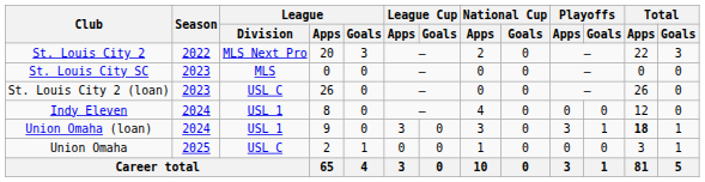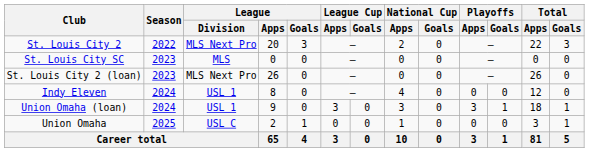St. Louis City 2 (loan) | League / Division: USL C -> MLS Next Pro
Union Omaha (loan) | Total / Apps: bold -> normal
